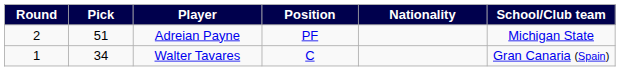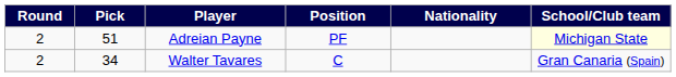Adreian Payne | School/Club team: no background -> lightyellow background
Walter Tavares | Round: 1 -> 2
